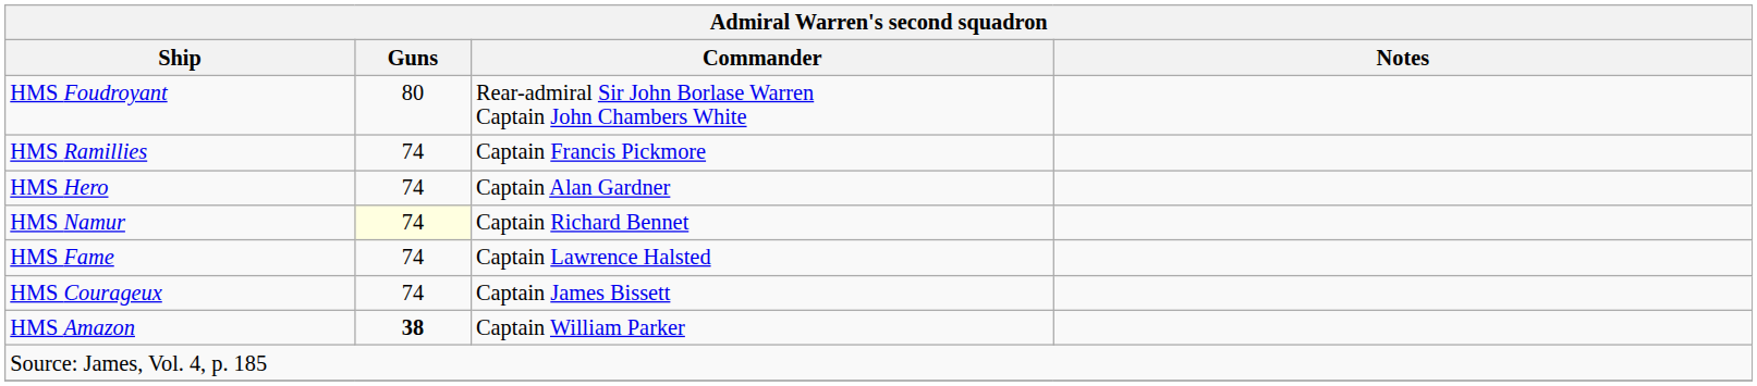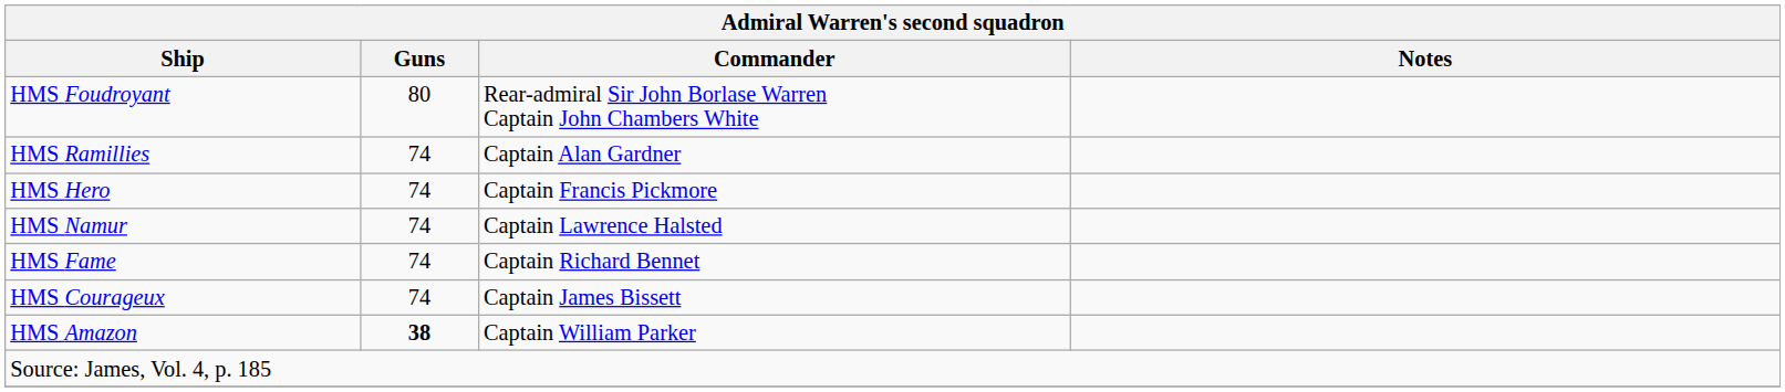HMS Ramillies | Commander: Captain Francis Pickmore -> Captain Alan Gardner
HMS Hero | Commander: Captain Alan Gardner -> Captain Francis Pickmore
HMS Namur | Guns: lightyellow background -> no background
HMS Namur | Commander: Captain Richard Bennet -> Captain Lawrence Halsted
HMS Fame | Commander: Captain Lawrence Halsted -> Captain Richard Bennet
